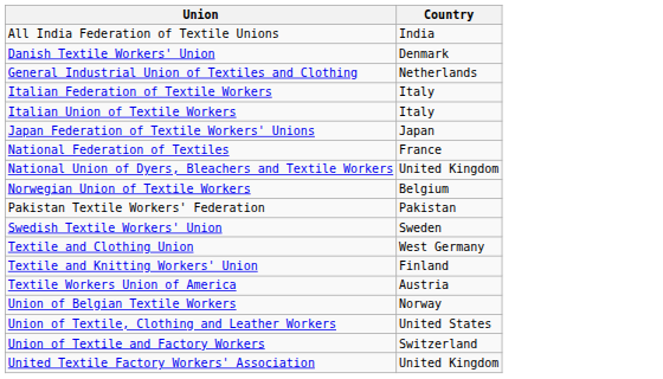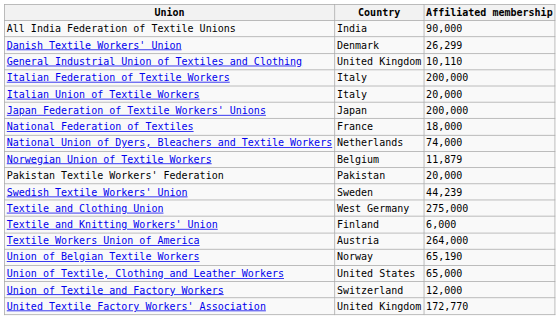+ column: Affiliated membership | 90,000 | 26,299 | 10,110 | 200,000 | 20,000 | 200,000 | 18,000 | 74,000 | 11,879 | 20,000 | 44,239 | 275,000 | 6,000 | 264,000 | 65,190 | 65,000 | 12,000 | 172,770
General Industrial Union of Textiles and Clothing | Country: Netherlands -> United Kingdom
National Union of Dyers, Bleachers and Textile Workers | Country: United Kingdom -> Netherlands
